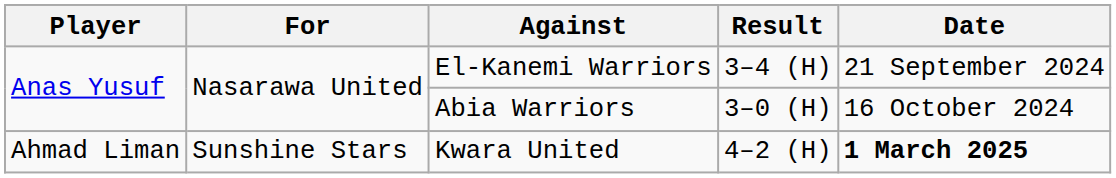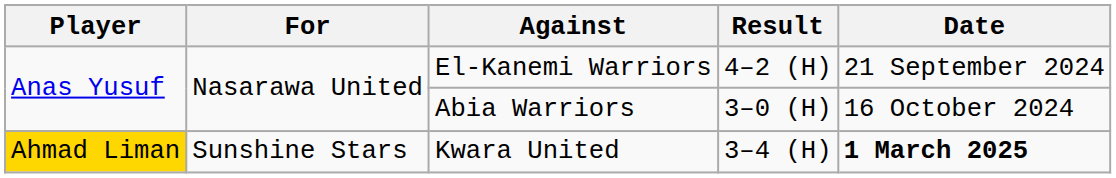El-Kanemi Warriors | Result: 3–4 (H) -> 4–2 (H)
Kwara United | Player: no background -> gold background
Kwara United | Result: 4–2 (H) -> 3–4 (H)
